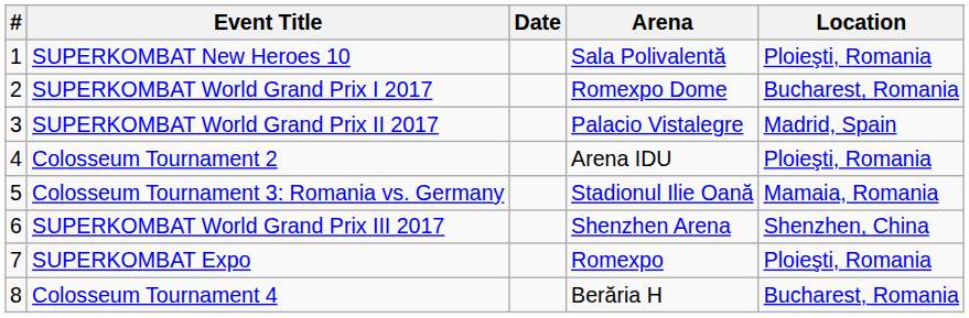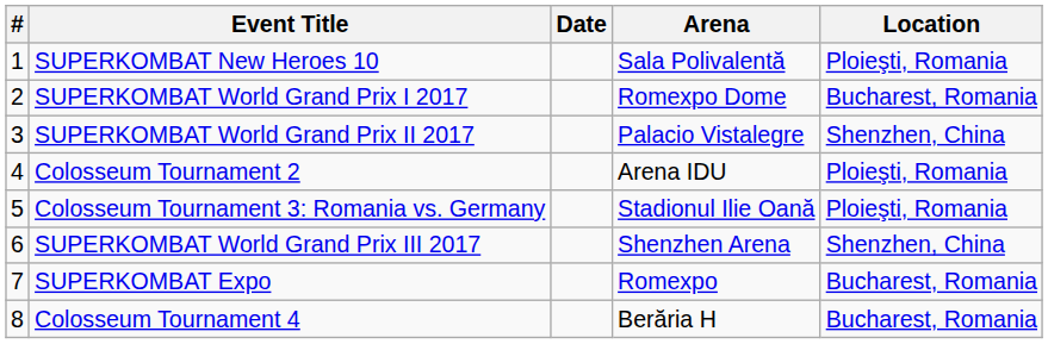SUPERKOMBAT World Grand Prix II 2017 | Location: Madrid, Spain -> Shenzhen, China
Colosseum Tournament 3: Romania vs. Germany | Location: Mamaia, Romania -> Ploieşti, Romania
SUPERKOMBAT Expo | Location: Ploieşti, Romania -> Bucharest, Romania
